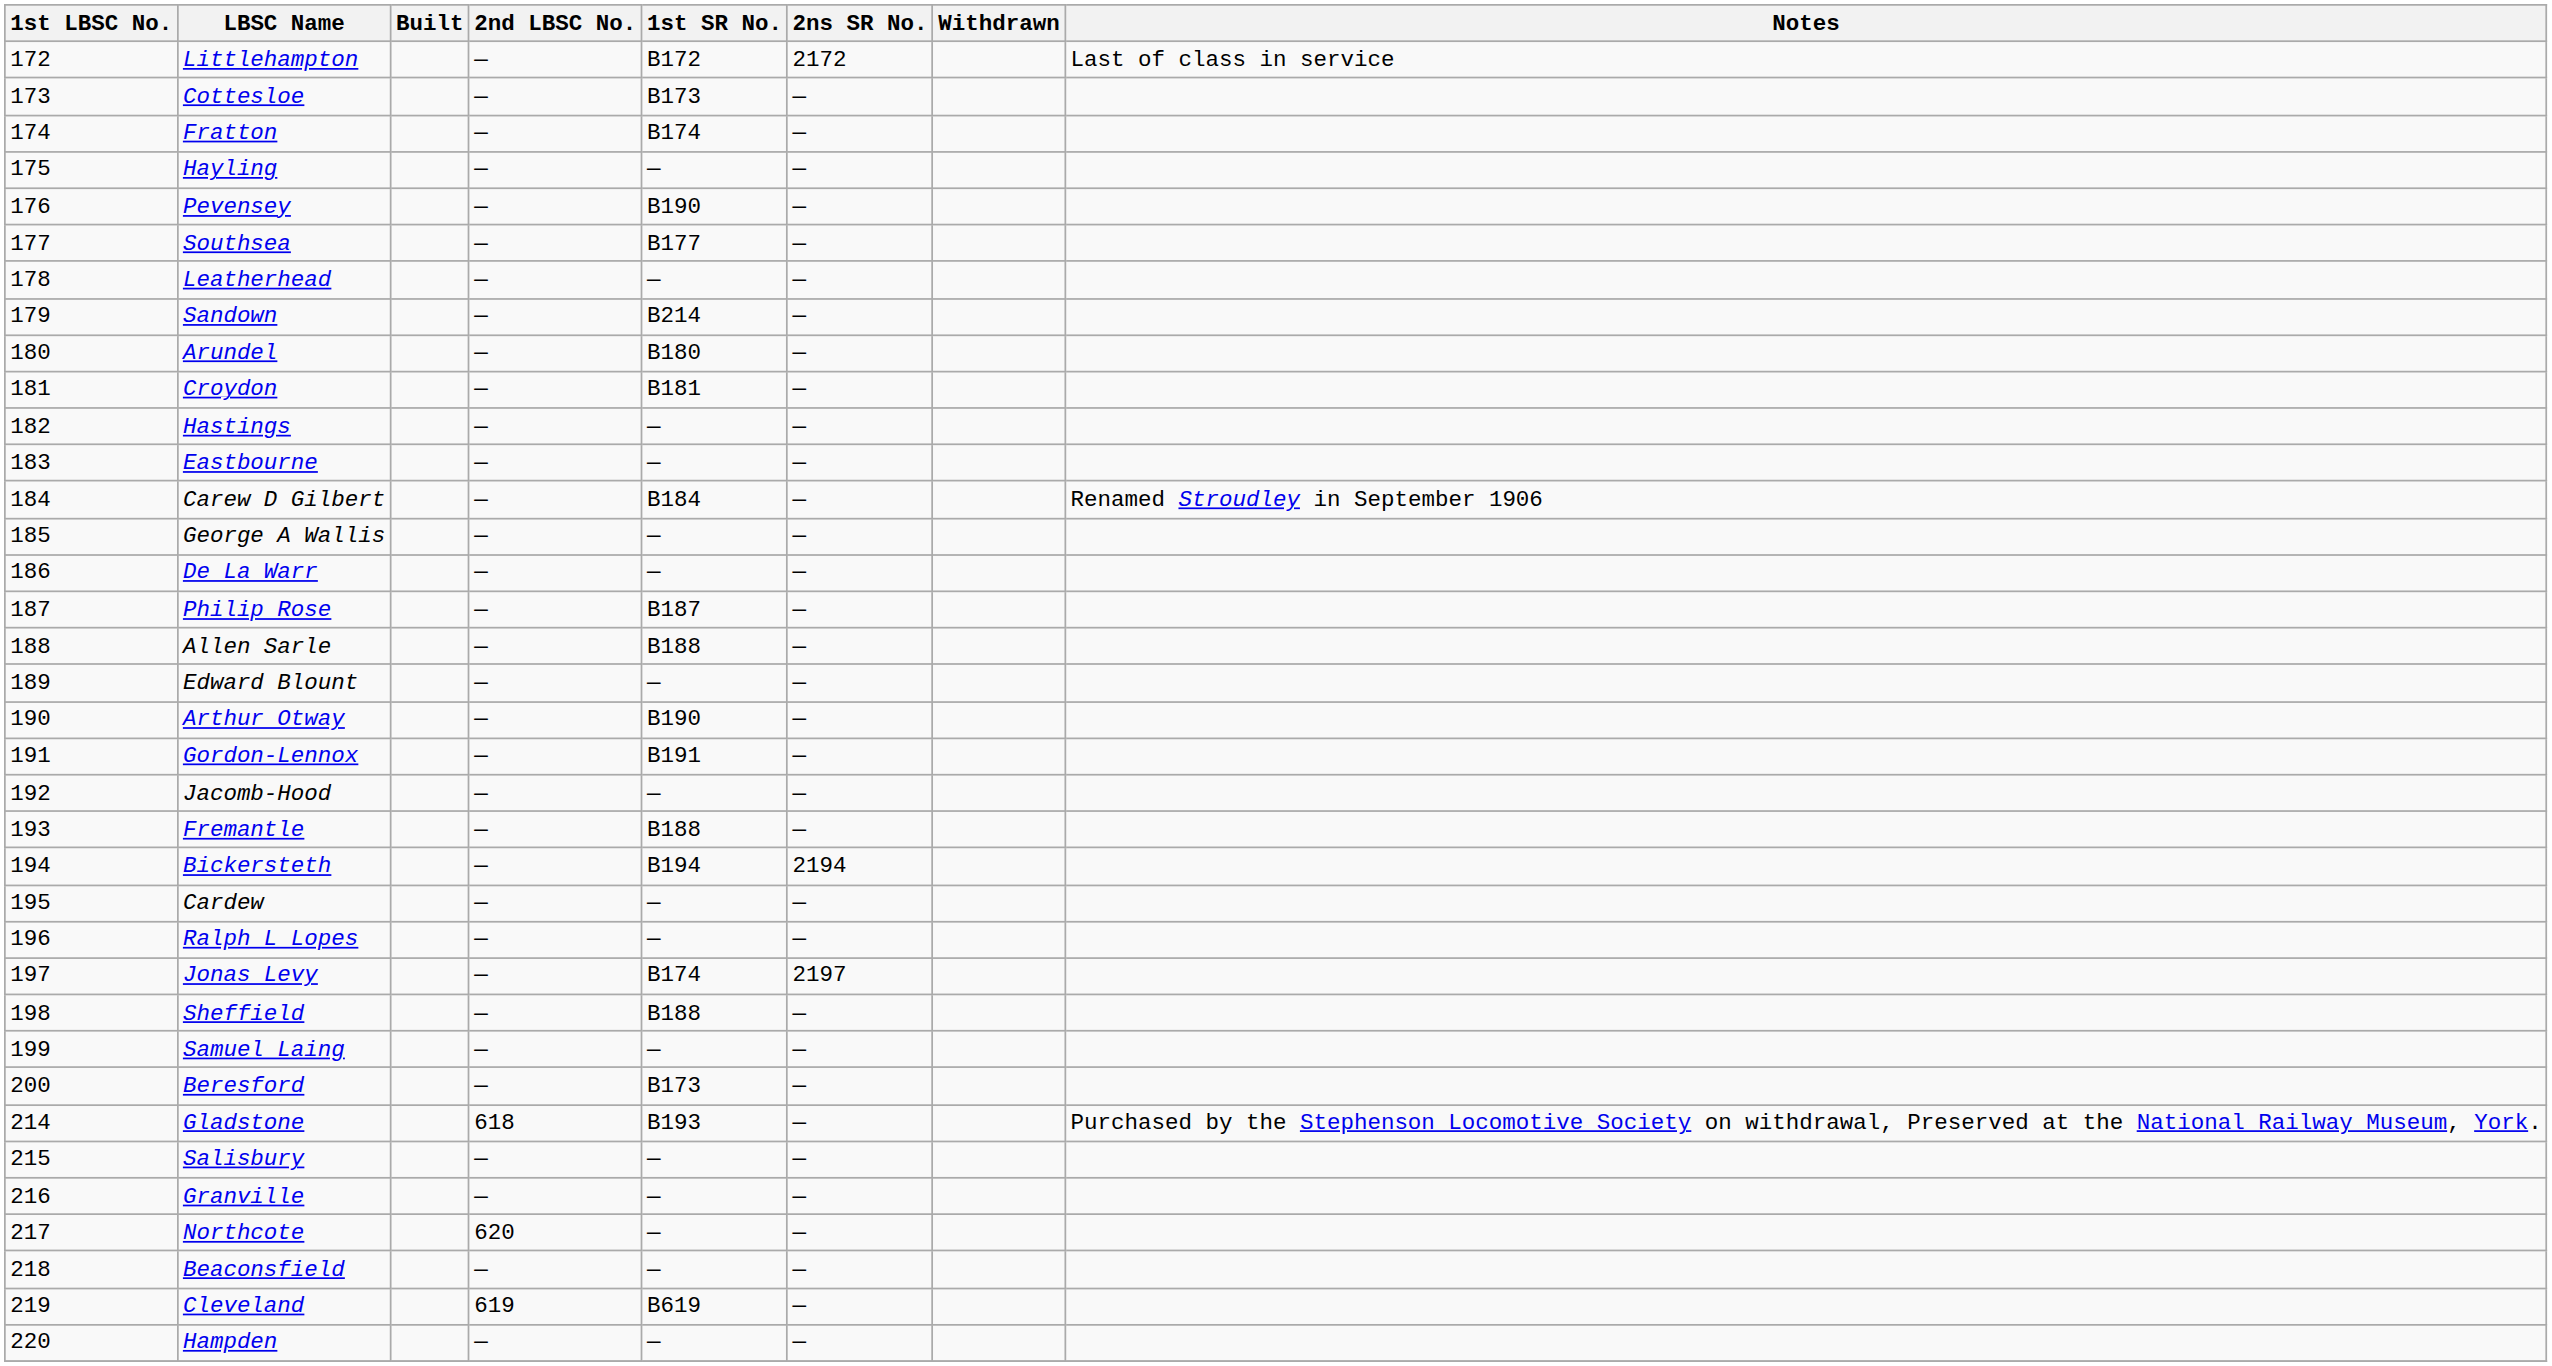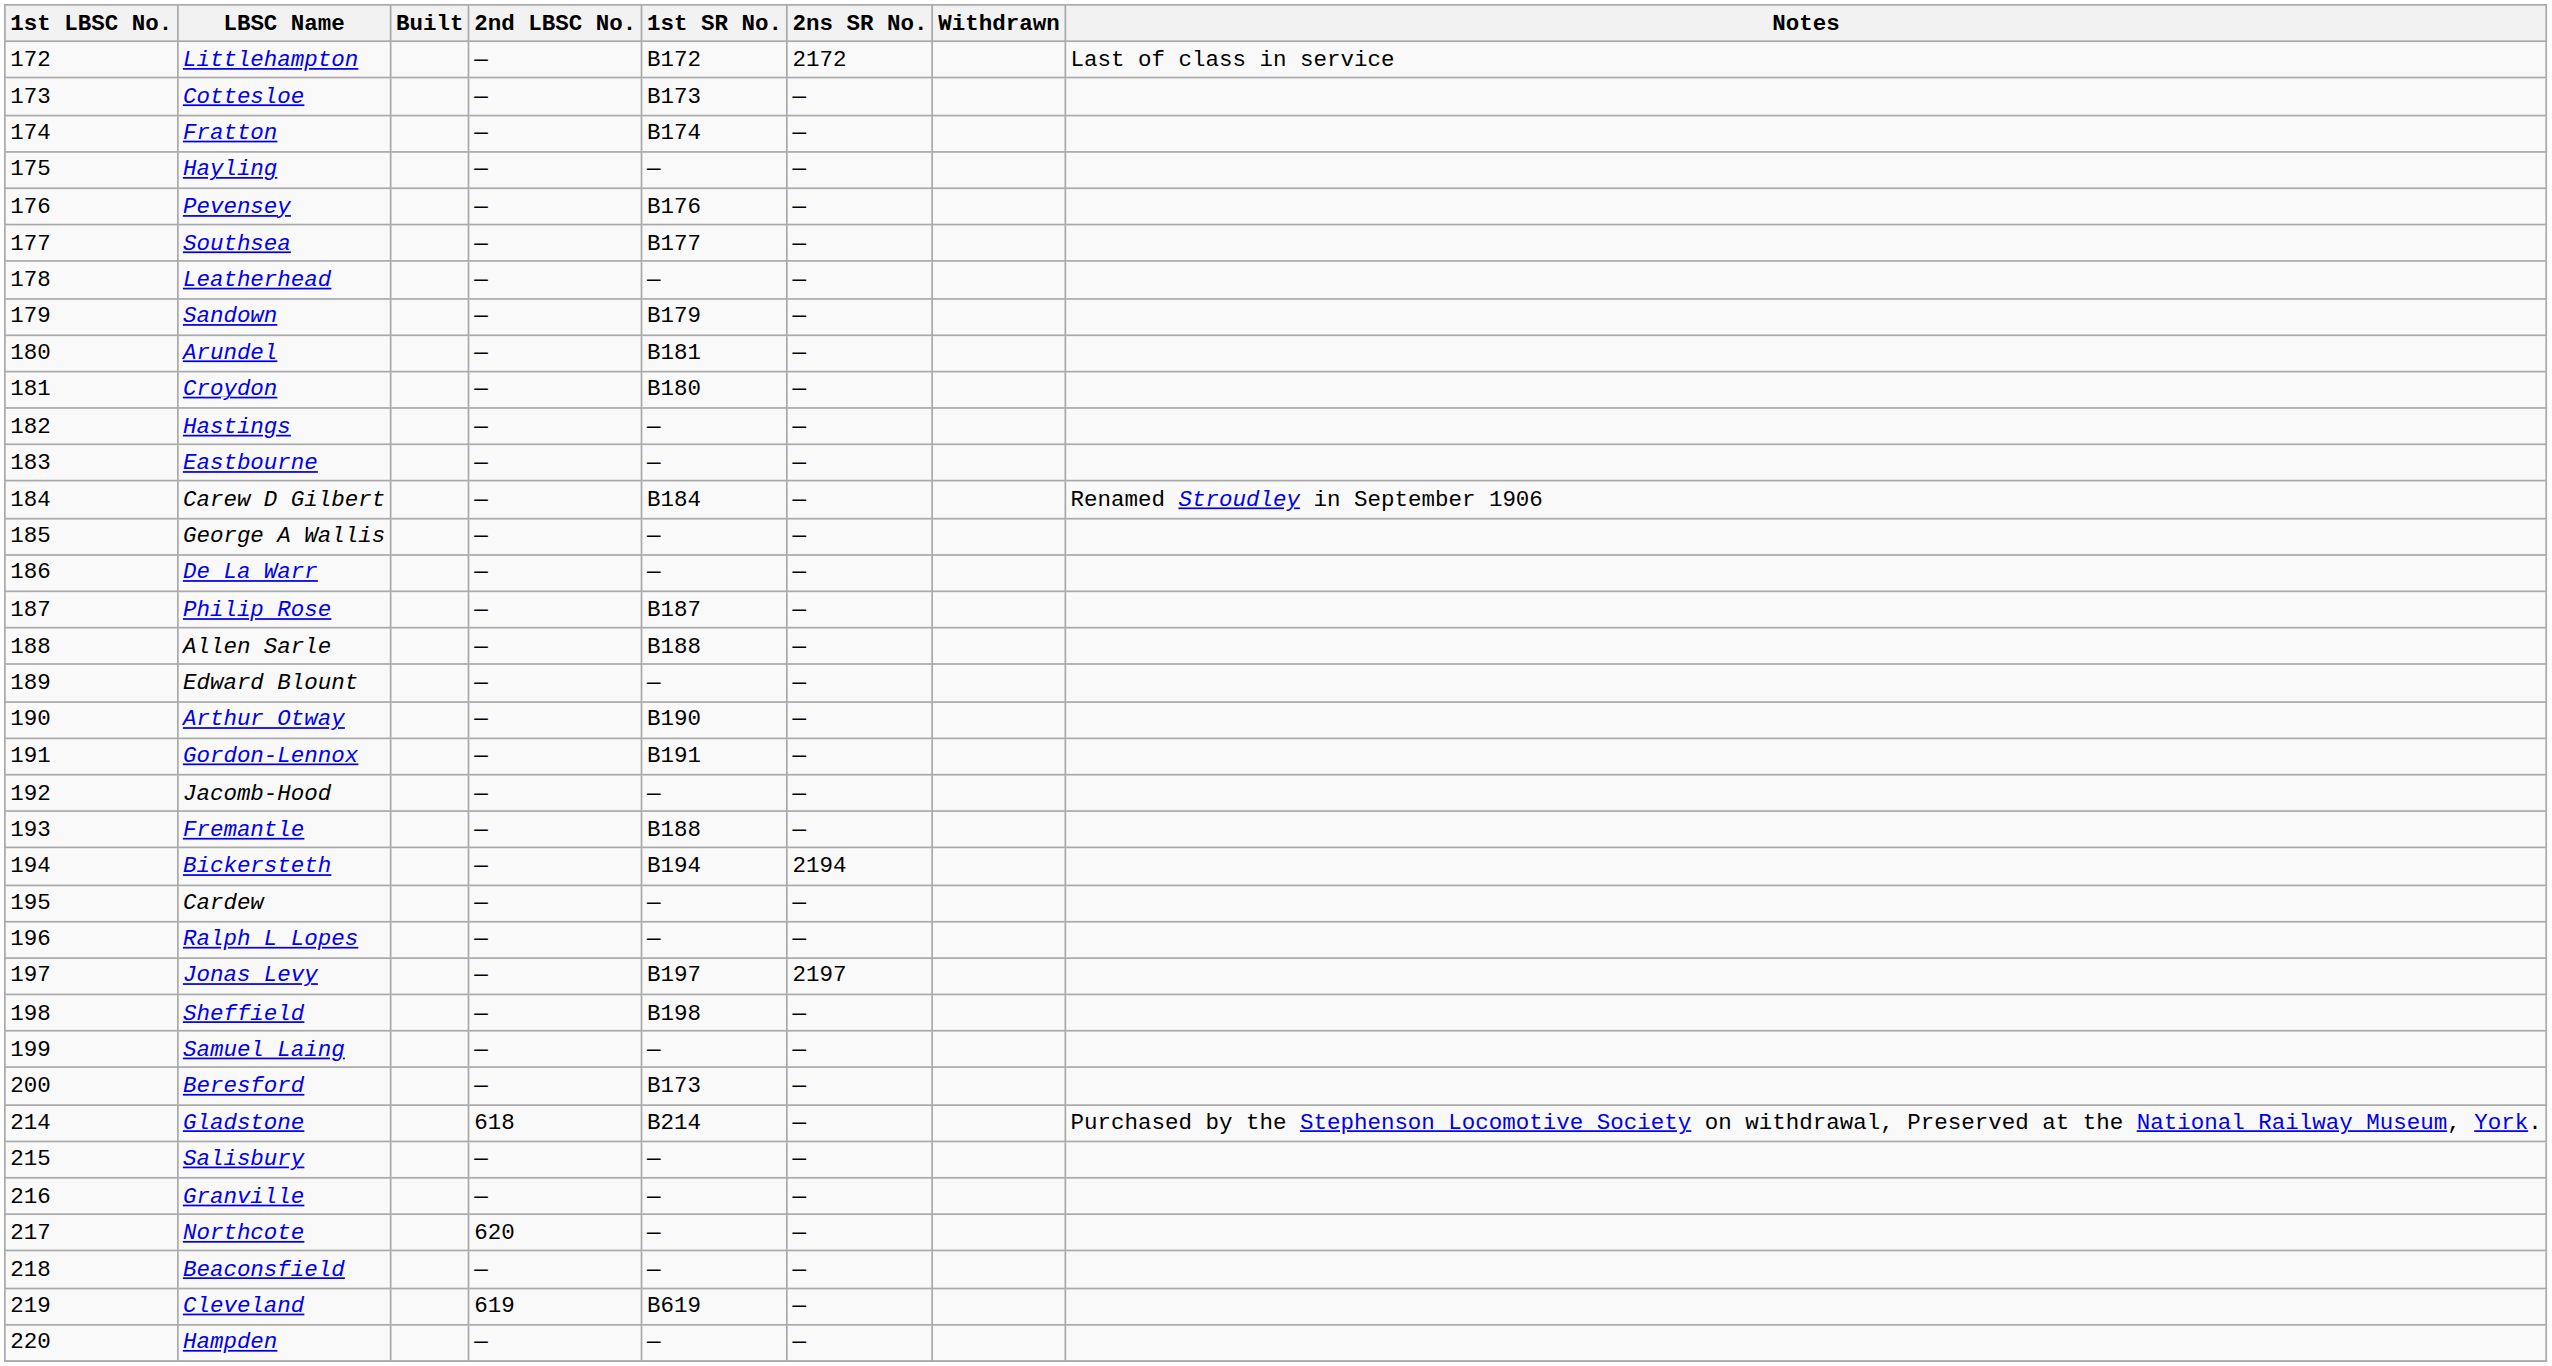Pevensey | 1st SR No.: B190 -> B176
Sandown | 1st SR No.: B214 -> B179
Arundel | 1st SR No.: B180 -> B181
Croydon | 1st SR No.: B181 -> B180
Jonas Levy | 1st SR No.: B174 -> B197
Sheffield | 1st SR No.: B188 -> B198
Gladstone | 1st SR No.: B193 -> B214
